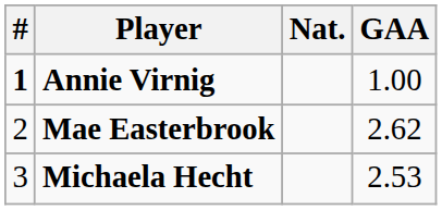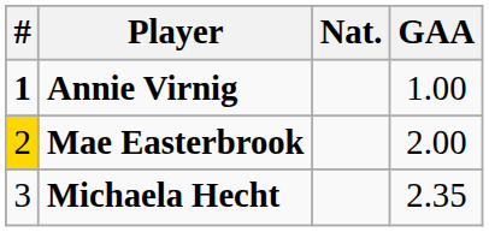Mae Easterbrook | #: no background -> gold background
Mae Easterbrook | GAA: 2.62 -> 2.00
Michaela Hecht | GAA: 2.53 -> 2.35
